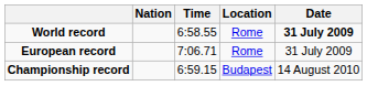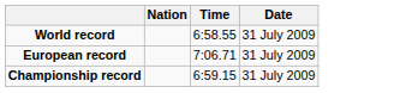- column: Location | Rome | Rome | Budapest
World record | Date: bold -> normal
Championship record | Date: 14 August 2010 -> 31 July 2009
